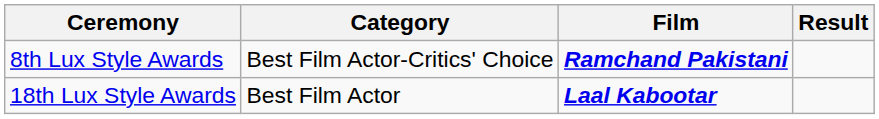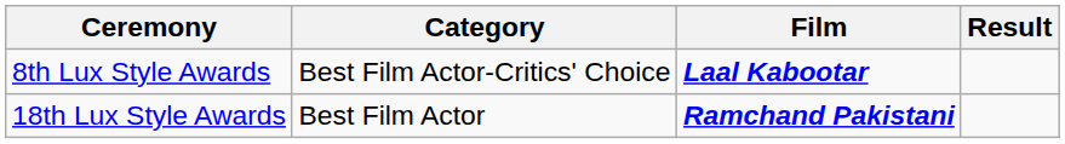8th Lux Style Awards | Film: Ramchand Pakistani -> Laal Kabootar
18th Lux Style Awards | Film: Laal Kabootar -> Ramchand Pakistani
